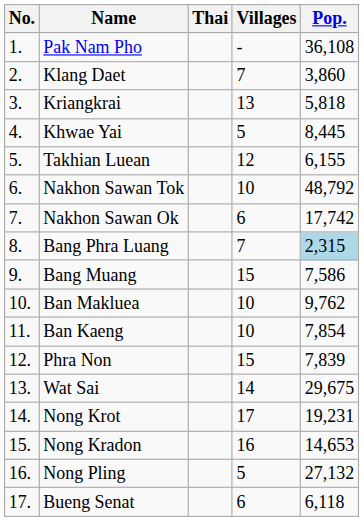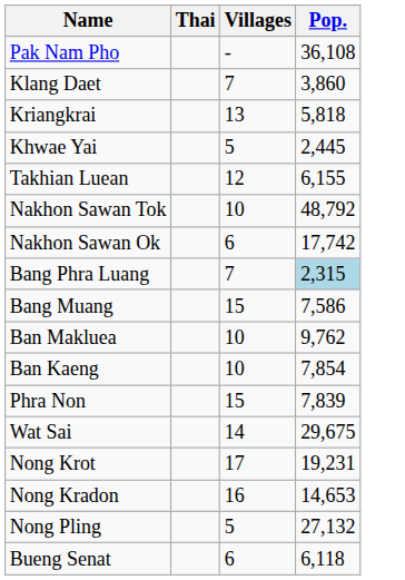- column: No. | 1. | 2. | 3. | 4. | 5. | 6. | 7. | 8. | 9. | 10. | 11. | 12. | 13. | 14. | 15. | 16. | 17.
Khwae Yai | Pop.: 8,445 -> 2,445
